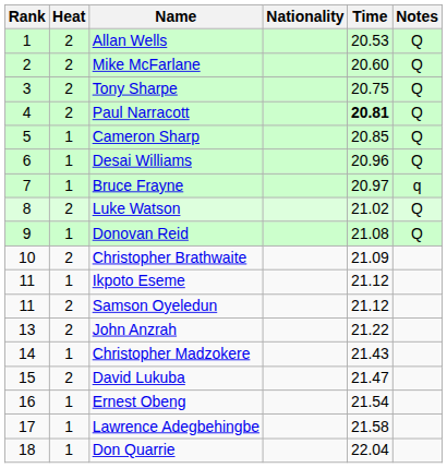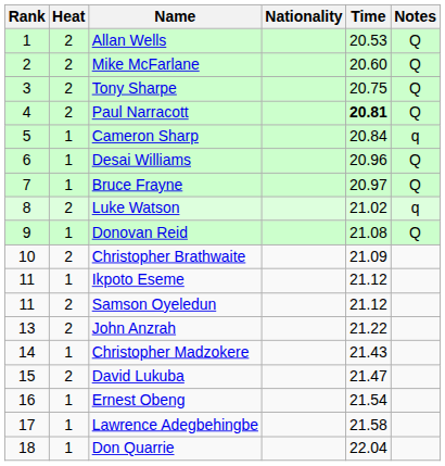Cameron Sharp | Time: 20.85 -> 20.84
Cameron Sharp | Notes: Q -> q
Bruce Frayne | Notes: q -> Q
Luke Watson | Notes: Q -> q
